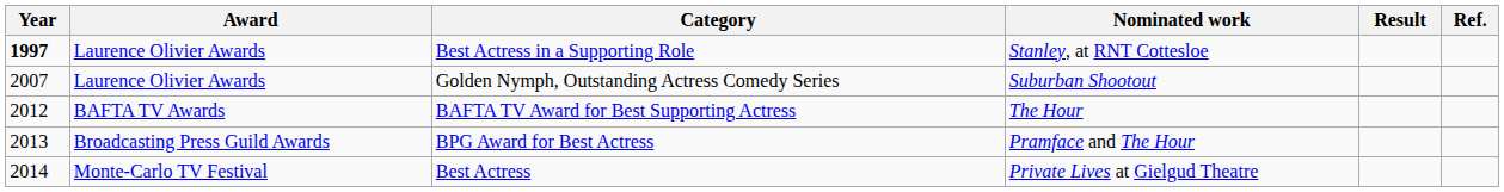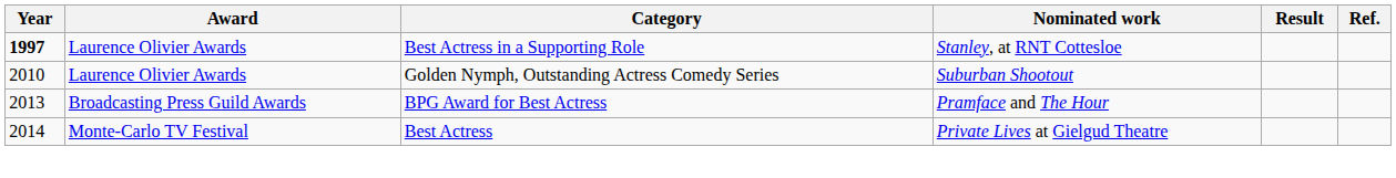Golden Nymph, Outstanding Actress Comedy Series | Year: 2007 -> 2010
- row: 2012 | BAFTA TV Awards | BAFTA TV Award for Best Supporting Actress | The Hour
